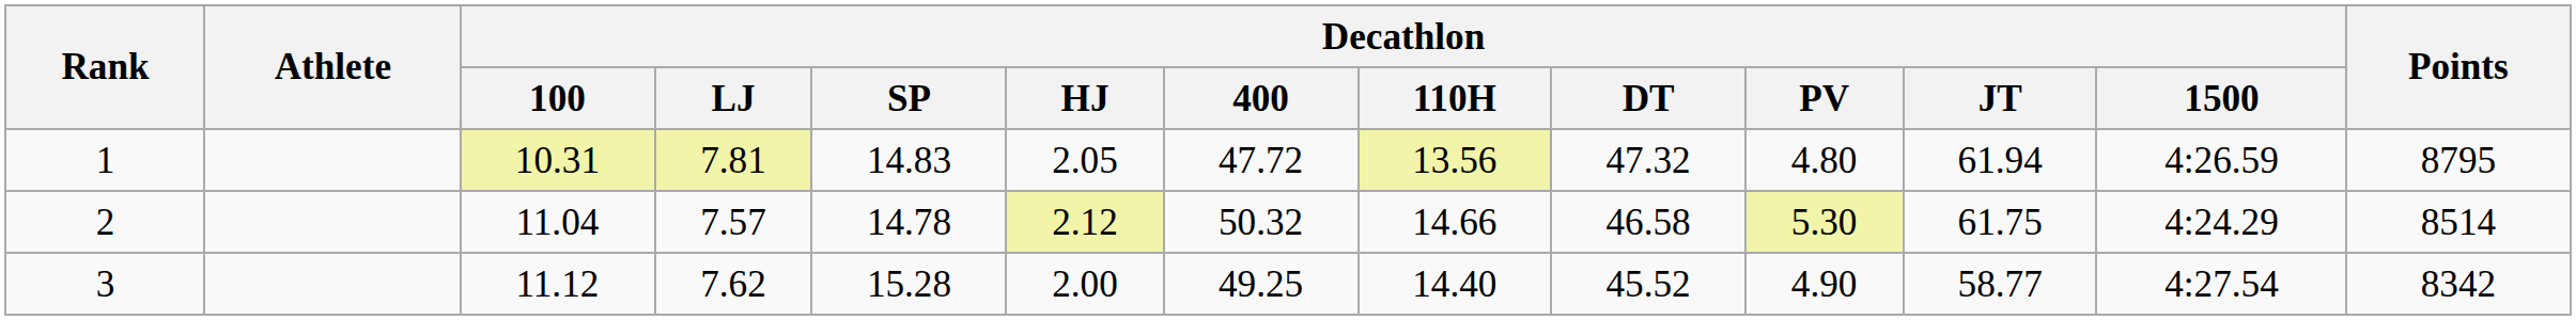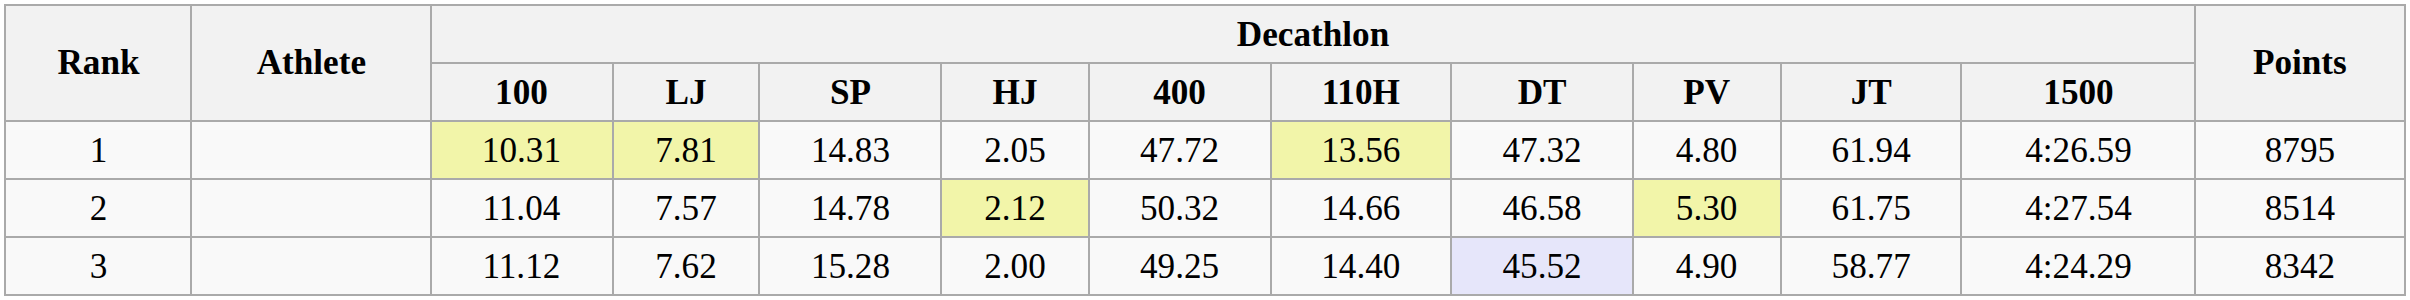2 | Decathlon / 1500: 4:24.29 -> 4:27.54
3 | Decathlon / DT: no background -> lavender background
3 | Decathlon / 1500: 4:27.54 -> 4:24.29
